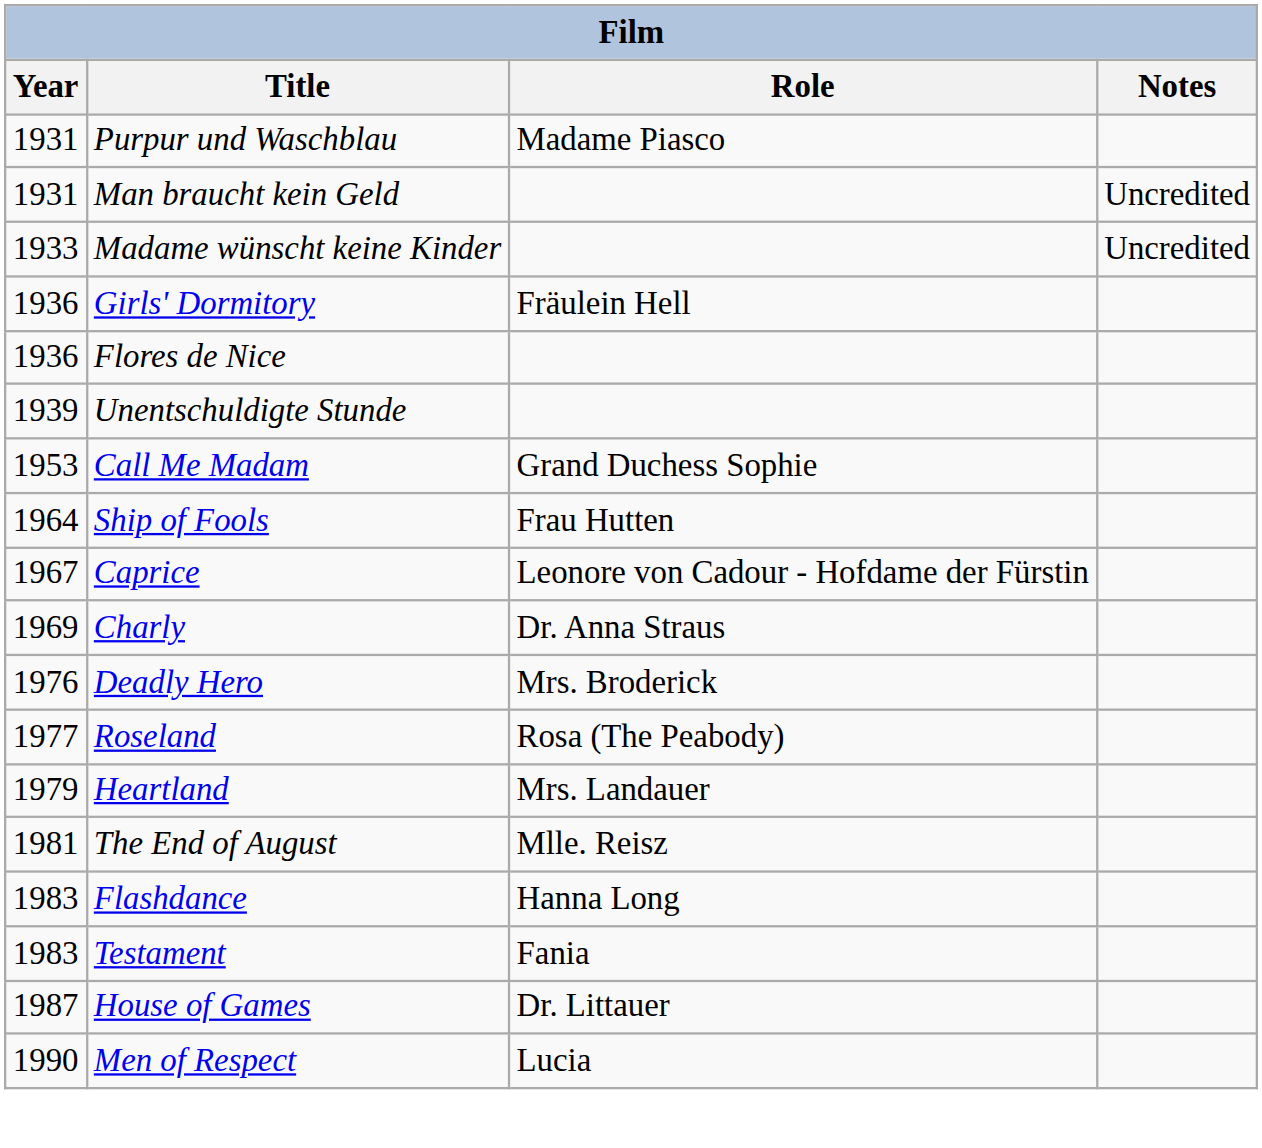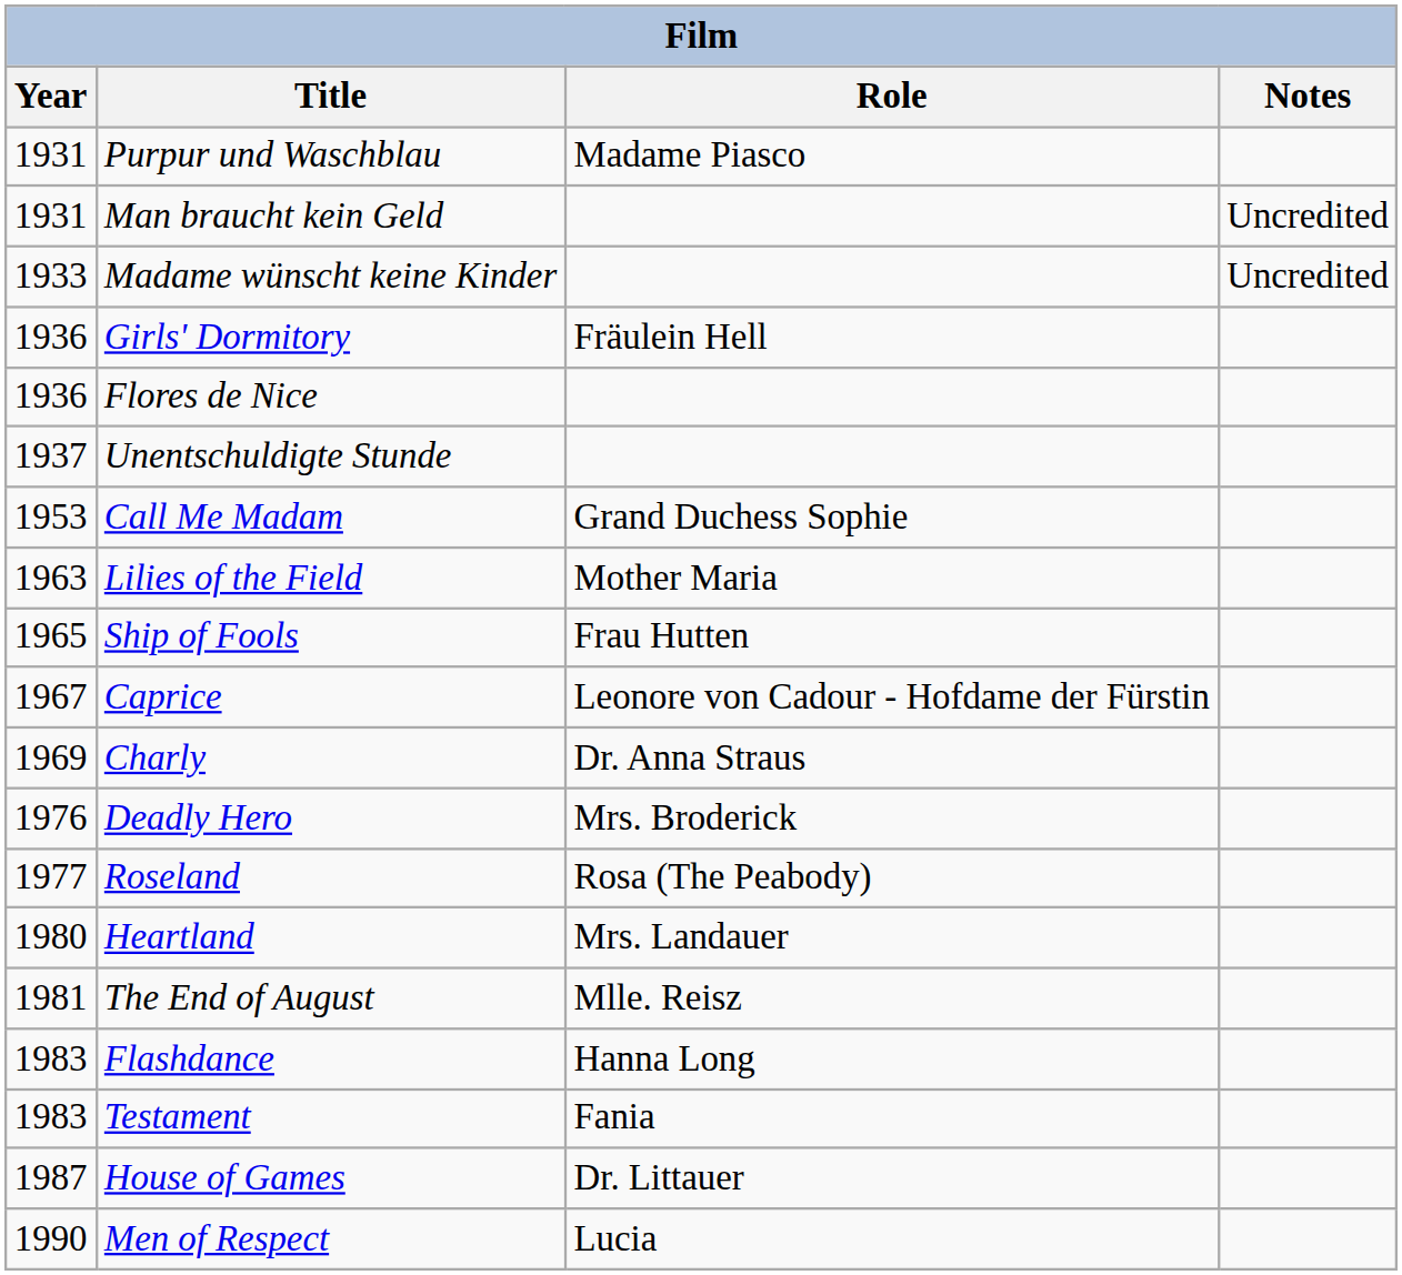Unentschuldigte Stunde | Year: 1939 -> 1937
+ row: 1963 | Lilies of the Field | Mother Maria
Ship of Fools | Year: 1964 -> 1965
Heartland | Year: 1979 -> 1980
